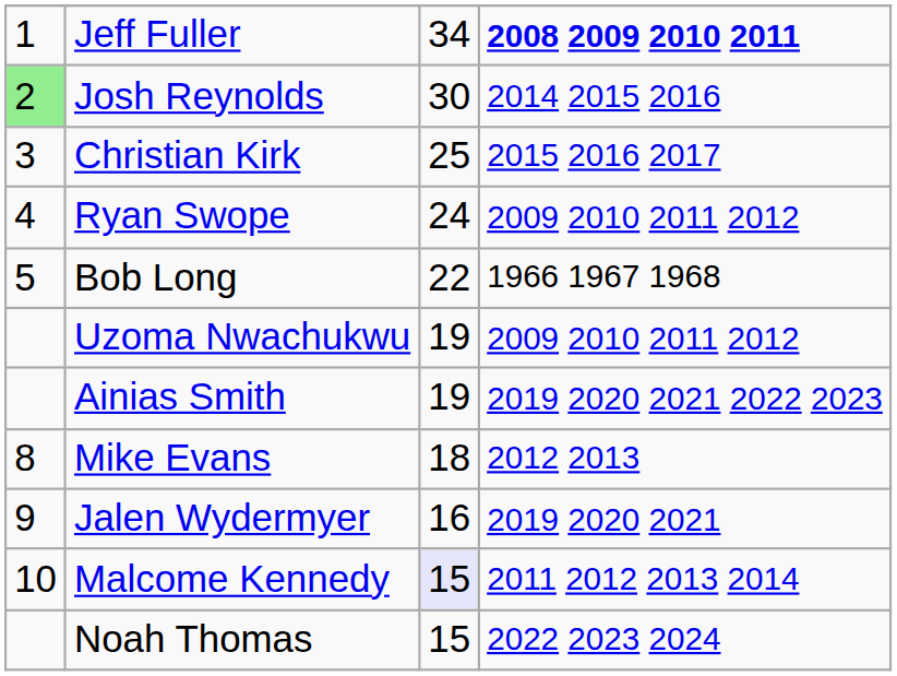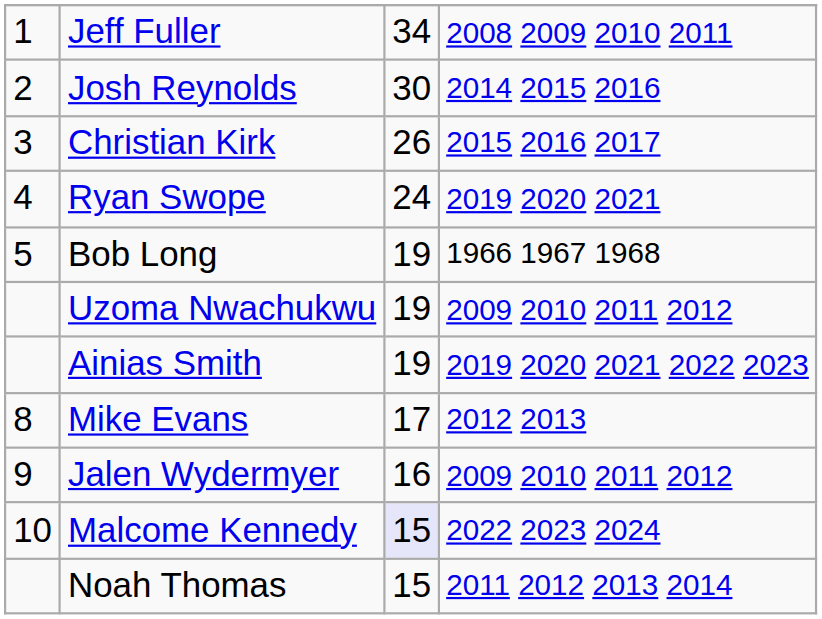Jeff Fuller | column 4: bold -> normal
Josh Reynolds | column 1: lightgreen background -> no background
Christian Kirk | column 3: 25 -> 26
Ryan Swope | column 4: 2009 2010 2011 2012 -> 2019 2020 2021
Bob Long | column 3: 22 -> 19
Mike Evans | column 3: 18 -> 17
Jalen Wydermyer | column 4: 2019 2020 2021 -> 2009 2010 2011 2012
Malcome Kennedy | column 4: 2011 2012 2013 2014 -> 2022 2023 2024
Noah Thomas | column 4: 2022 2023 2024 -> 2011 2012 2013 2014
